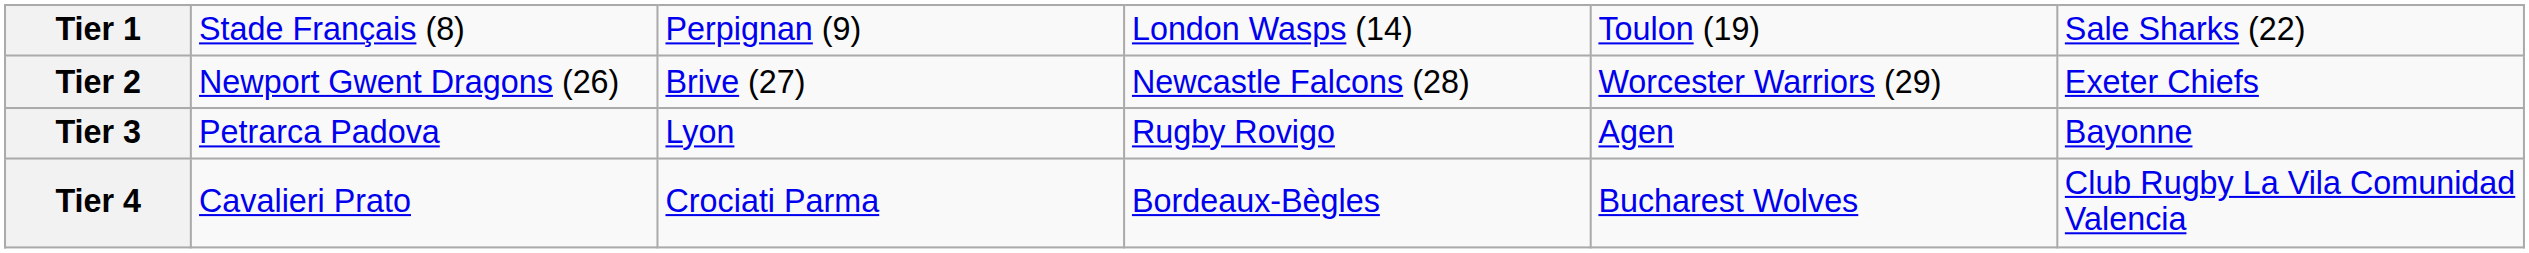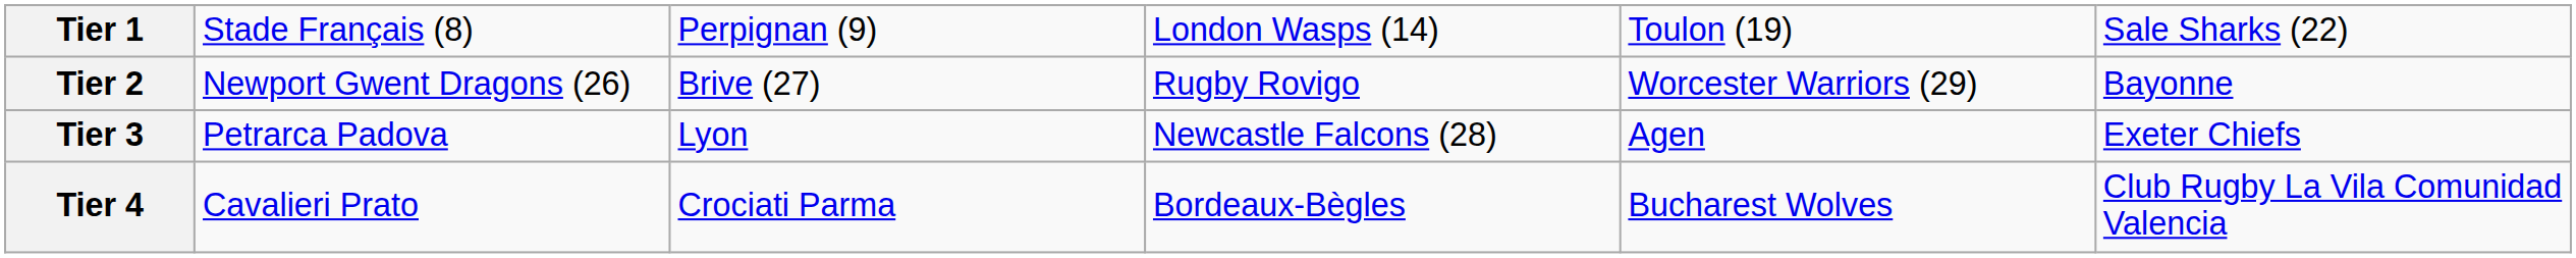Tier 2 | column 4: Newcastle Falcons (28) -> Rugby Rovigo
Tier 2 | column 6: Exeter Chiefs -> Bayonne
Tier 3 | column 4: Rugby Rovigo -> Newcastle Falcons (28)
Tier 3 | column 6: Bayonne -> Exeter Chiefs
